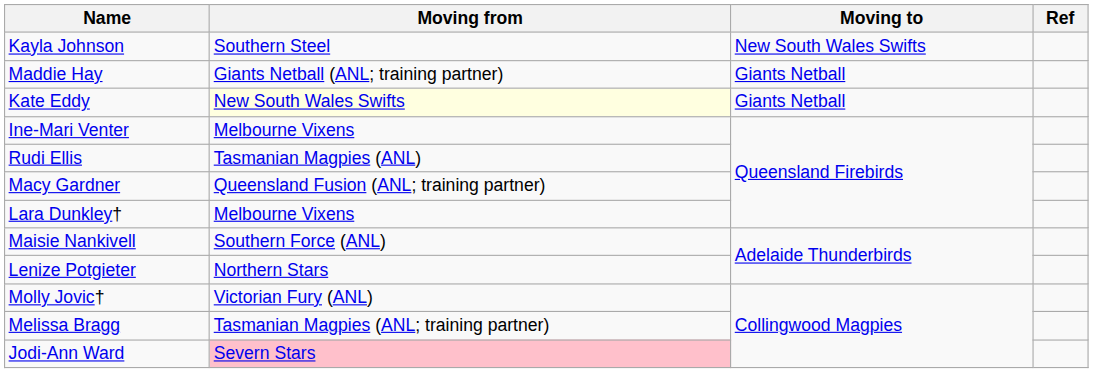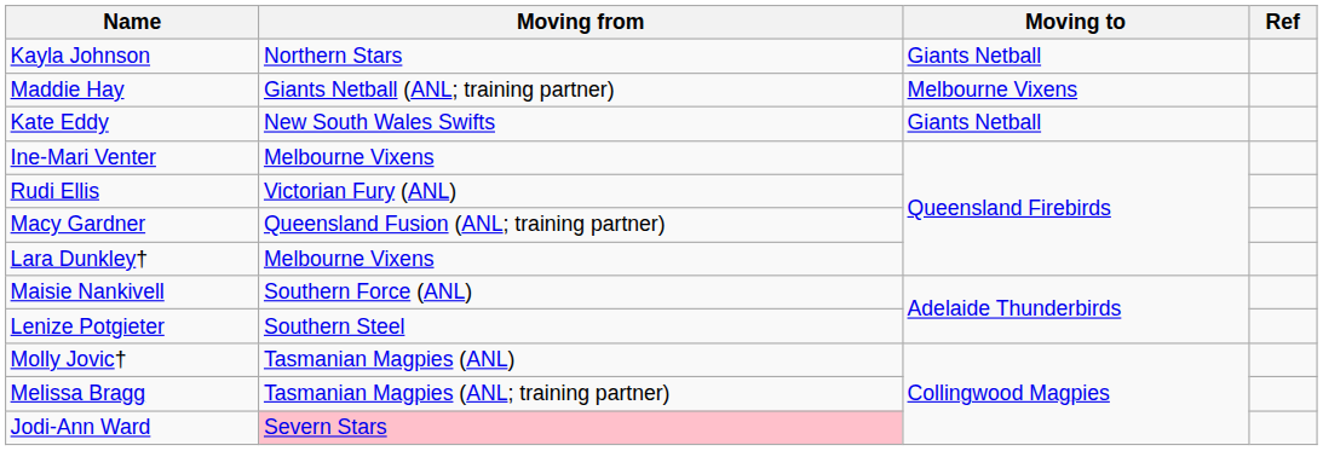Kayla Johnson | Moving from: Southern Steel -> Northern Stars
Kayla Johnson | Moving to: New South Wales Swifts -> Giants Netball
Maddie Hay | Moving to: Giants Netball -> Melbourne Vixens
Kate Eddy | Moving from: lightyellow background -> no background
Rudi Ellis | Moving from: Tasmanian Magpies (ANL) -> Victorian Fury (ANL)
Lenize Potgieter | Moving from: Northern Stars -> Southern Steel
Molly Jovic† | Moving from: Victorian Fury (ANL) -> Tasmanian Magpies (ANL)
